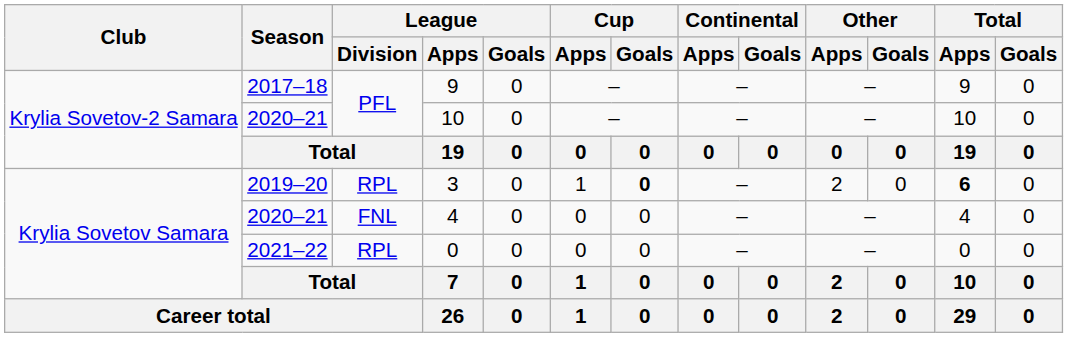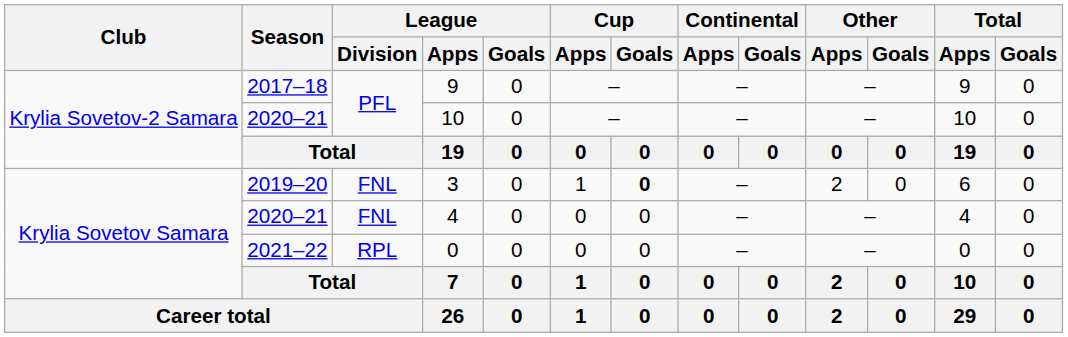3 | League / Division: RPL -> FNL
3 | Total / Apps: bold -> normal
